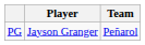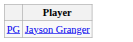- column: Team | Peñarol
